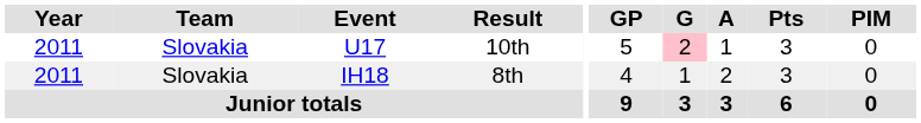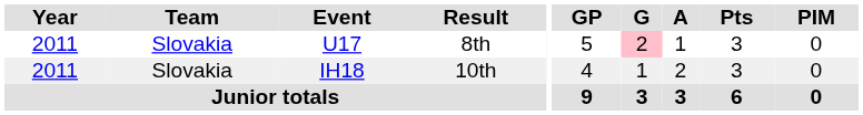U17 | Result: 10th -> 8th
IH18 | Result: 8th -> 10th
